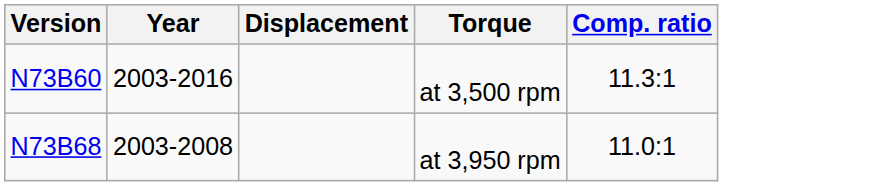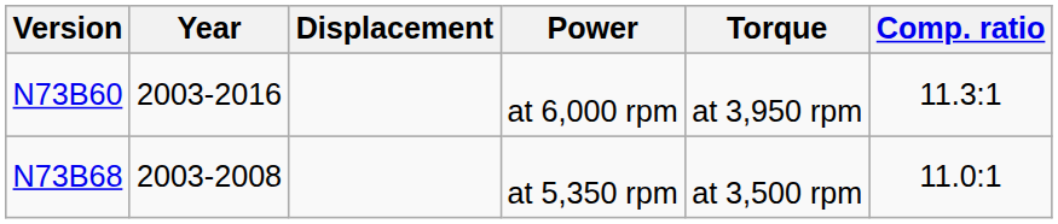+ column: Power | at 6,000 rpm | at 5,350 rpm
N73B60 | Torque: at 3,500 rpm -> at 3,950 rpm
N73B68 | Torque: at 3,950 rpm -> at 3,500 rpm
